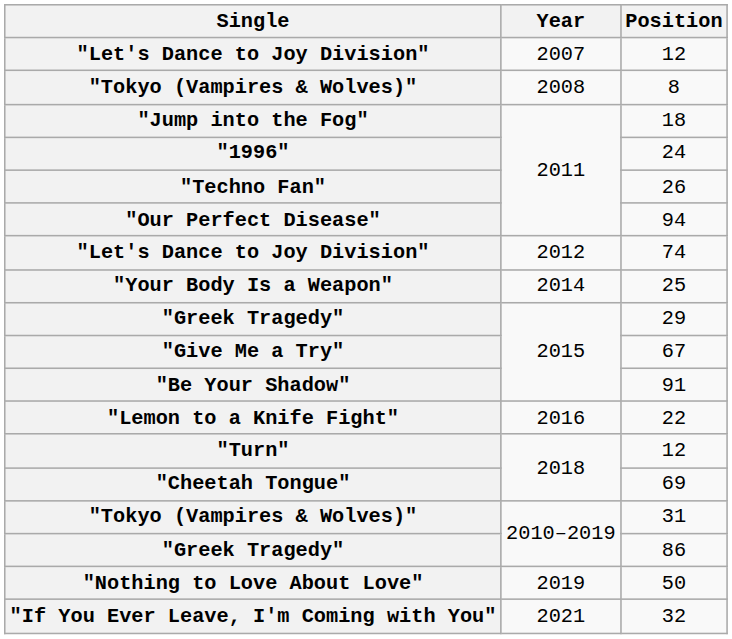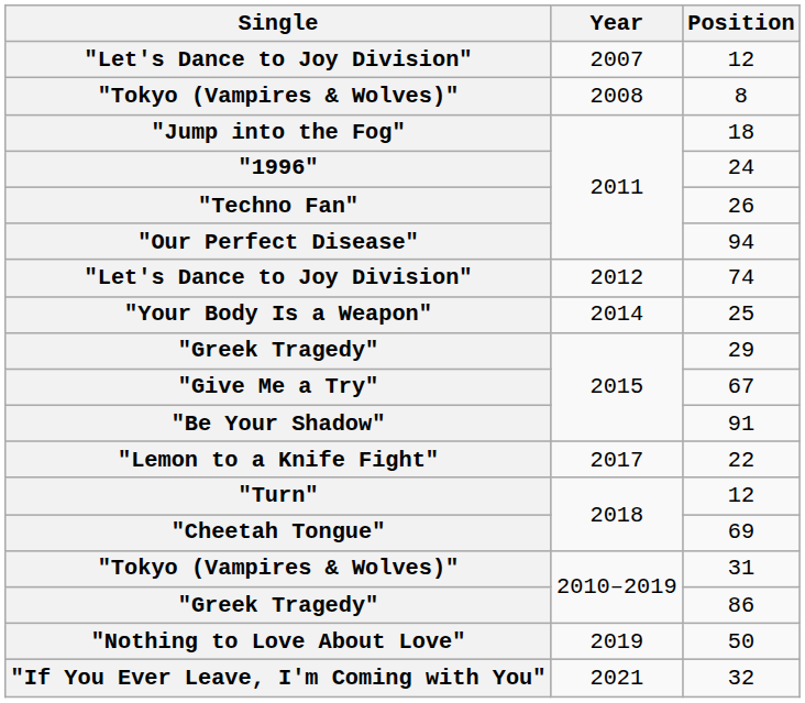22 | Year: 2016 -> 2017
